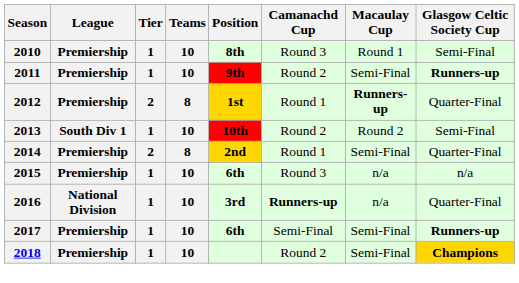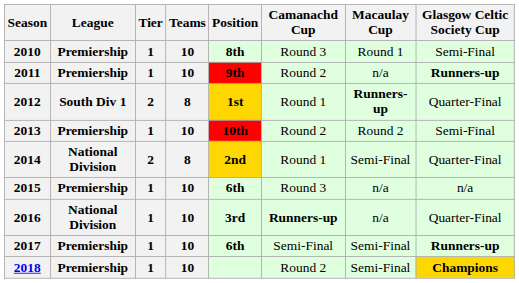2011 | Macaulay Cup: Semi-Final -> n/a
2012 | League: Premiership -> South Div 1
2013 | League: South Div 1 -> Premiership
2014 | League: Premiership -> National Division
